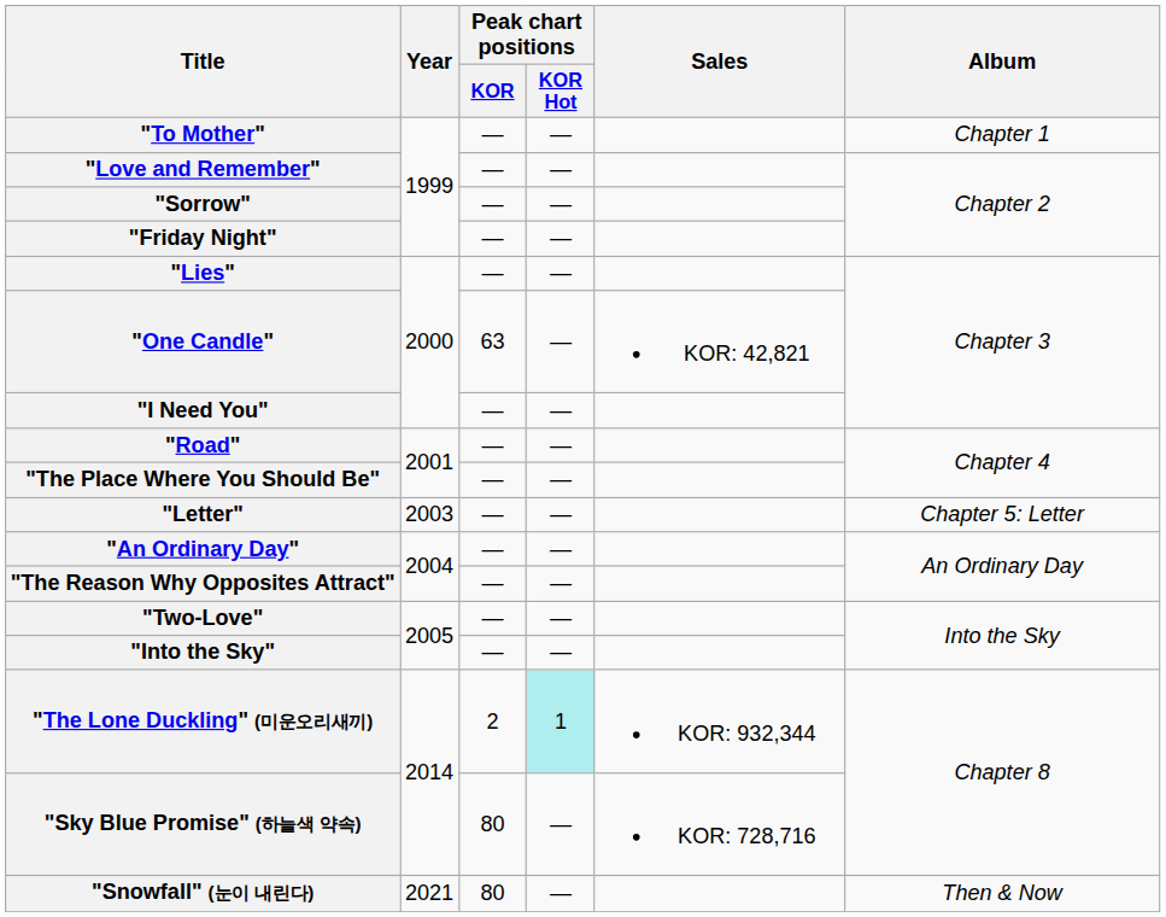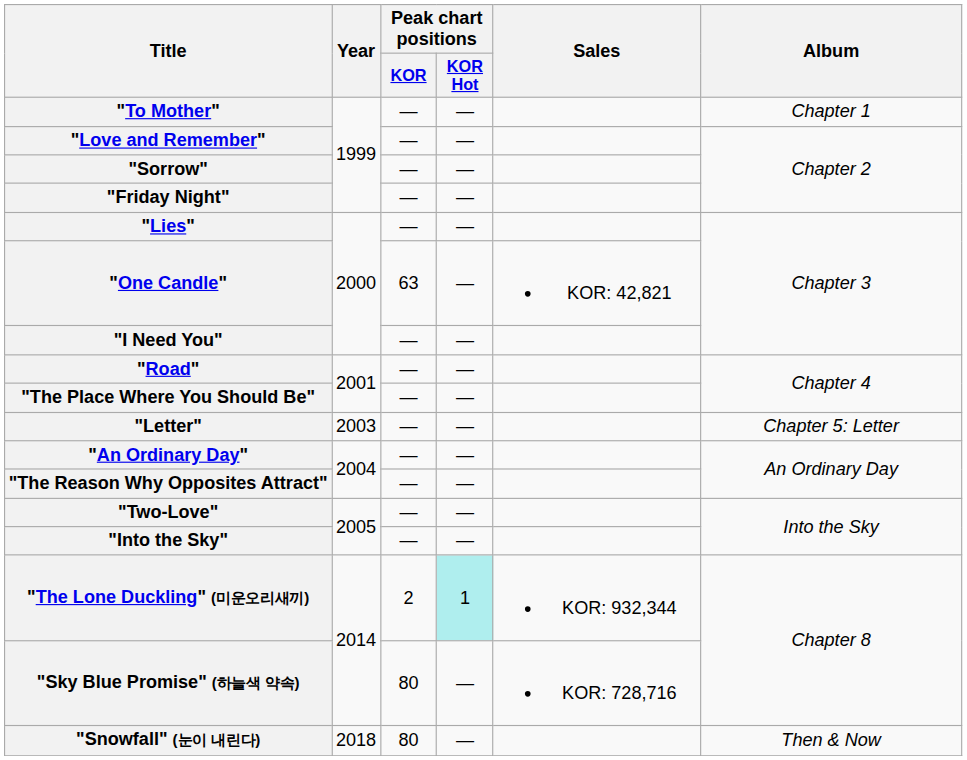"Snowfall" (눈이 내린다) | Year: 2021 -> 2018
